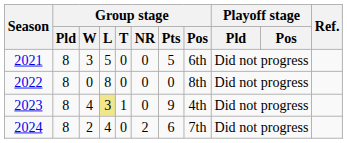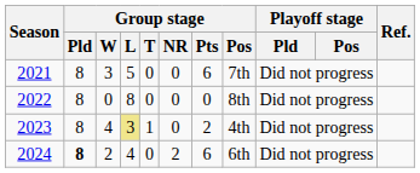2021 | Group stage / Pts: 5 -> 6
2021 | Group stage / Pos: 6th -> 7th
2023 | Group stage / Pts: 9 -> 2
2024 | Group stage / Pld: normal -> bold
2024 | Group stage / Pos: 7th -> 6th
